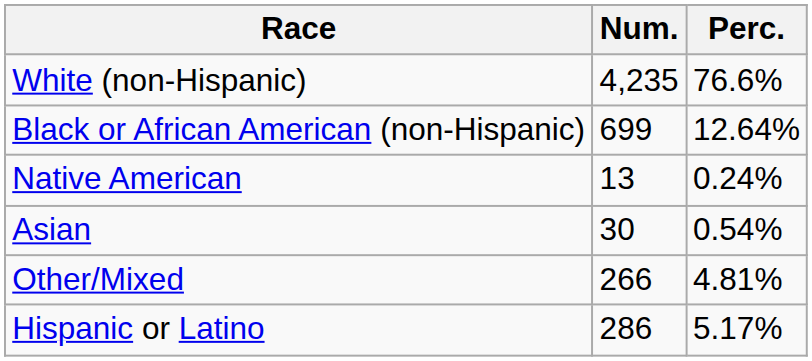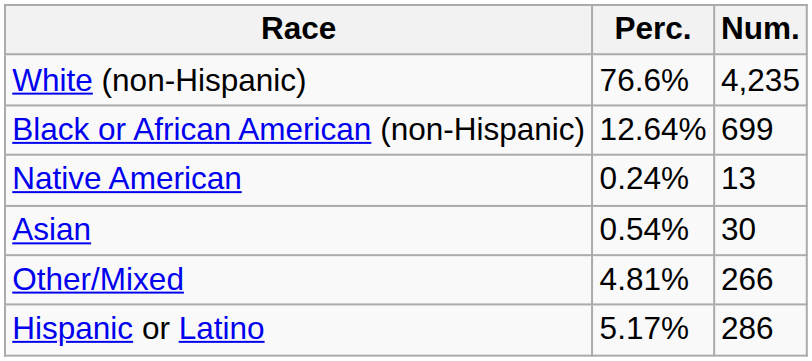columns swapped: Num. <-> Perc.
